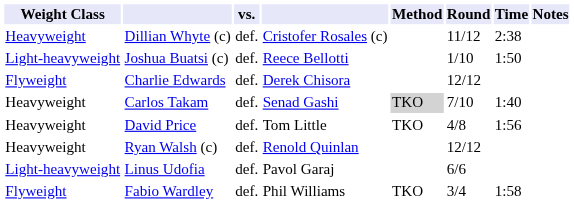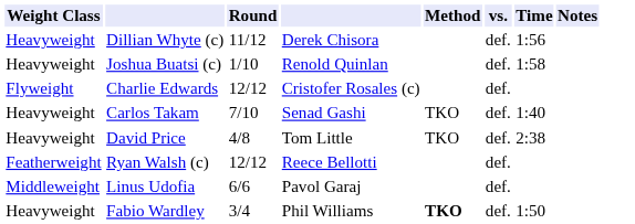columns swapped: vs. <-> Round
Dillian Whyte (c) | column 4: Cristofer Rosales (c) -> Derek Chisora
Dillian Whyte (c) | Time: 2:38 -> 1:56
Joshua Buatsi (c) | Weight Class: Light-heavyweight -> Heavyweight
Joshua Buatsi (c) | column 4: Reece Bellotti -> Renold Quinlan
Joshua Buatsi (c) | Time: 1:50 -> 1:58
Charlie Edwards | column 4: Derek Chisora -> Cristofer Rosales (c)
Carlos Takam | Method: lightgrey background -> no background
David Price | Time: 1:56 -> 2:38
Ryan Walsh (c) | Weight Class: Heavyweight -> Featherweight
Ryan Walsh (c) | column 4: Renold Quinlan -> Reece Bellotti
Linus Udofia | Weight Class: Light-heavyweight -> Middleweight
Fabio Wardley | Weight Class: Flyweight -> Heavyweight
Fabio Wardley | Method: normal -> bold
Fabio Wardley | Time: 1:58 -> 1:50
